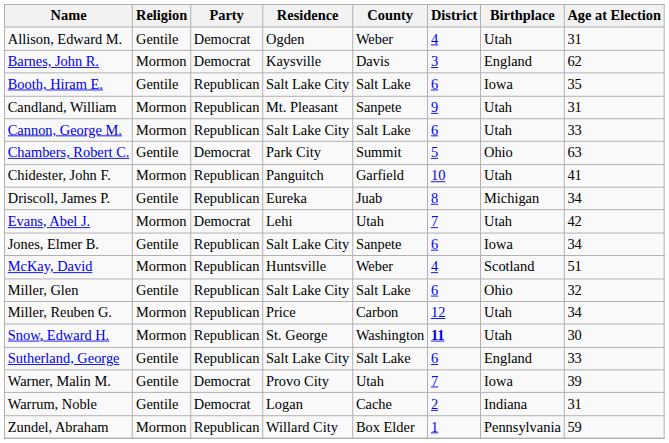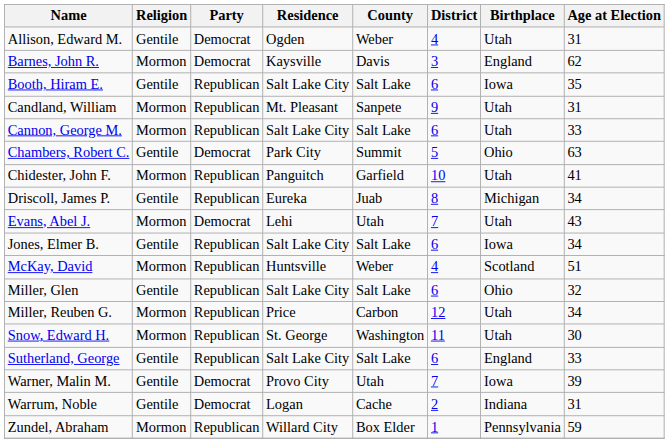Evans, Abel J. | Age at Election: 42 -> 43
Jones, Elmer B. | County: Sanpete -> Salt Lake
Snow, Edward H. | District: bold -> normal
